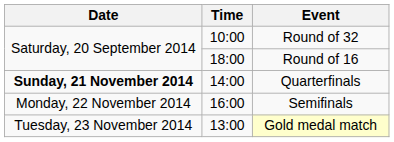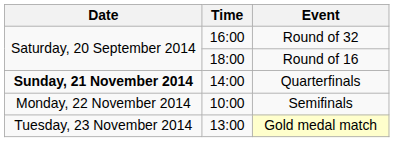Round of 32 | Time: 10:00 -> 16:00
Semifinals | Time: 16:00 -> 10:00
